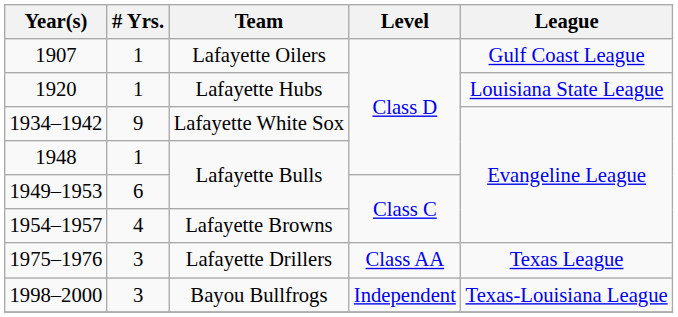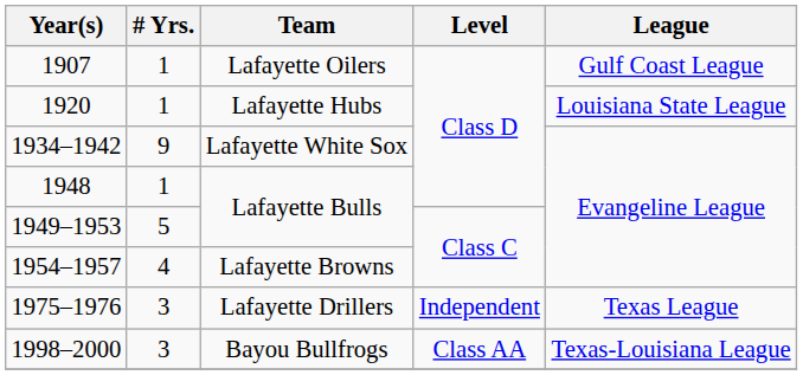1949–1953 | # Yrs.: 6 -> 5
1975–1976 | Level: Class AA -> Independent
1998–2000 | Level: Independent -> Class AA
